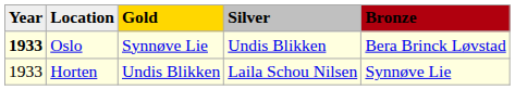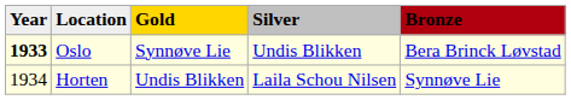Horten | Year: 1933 -> 1934
